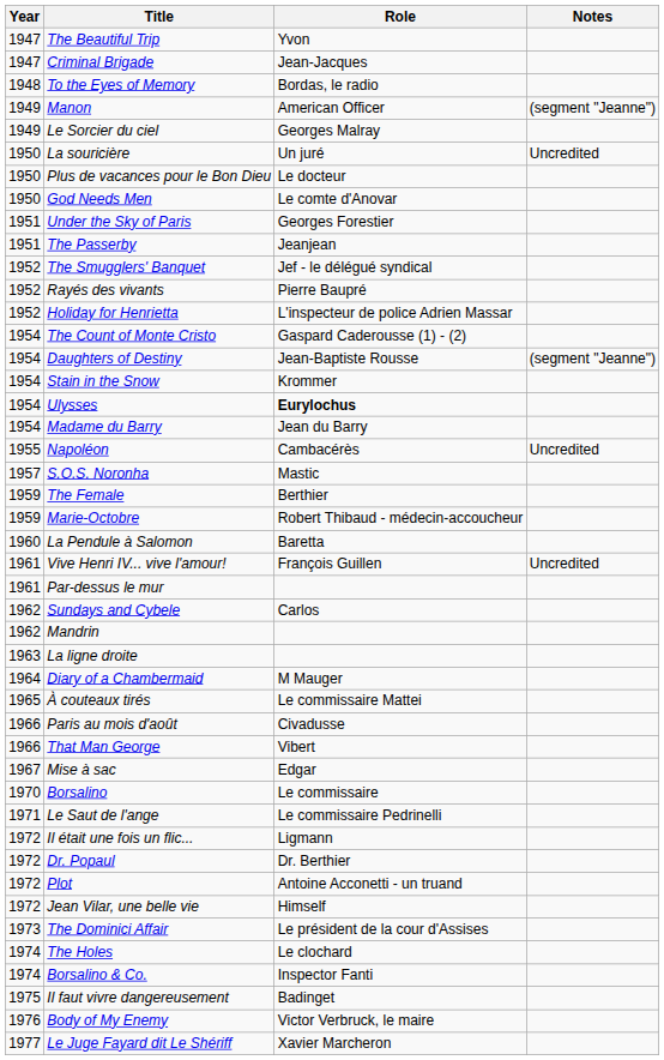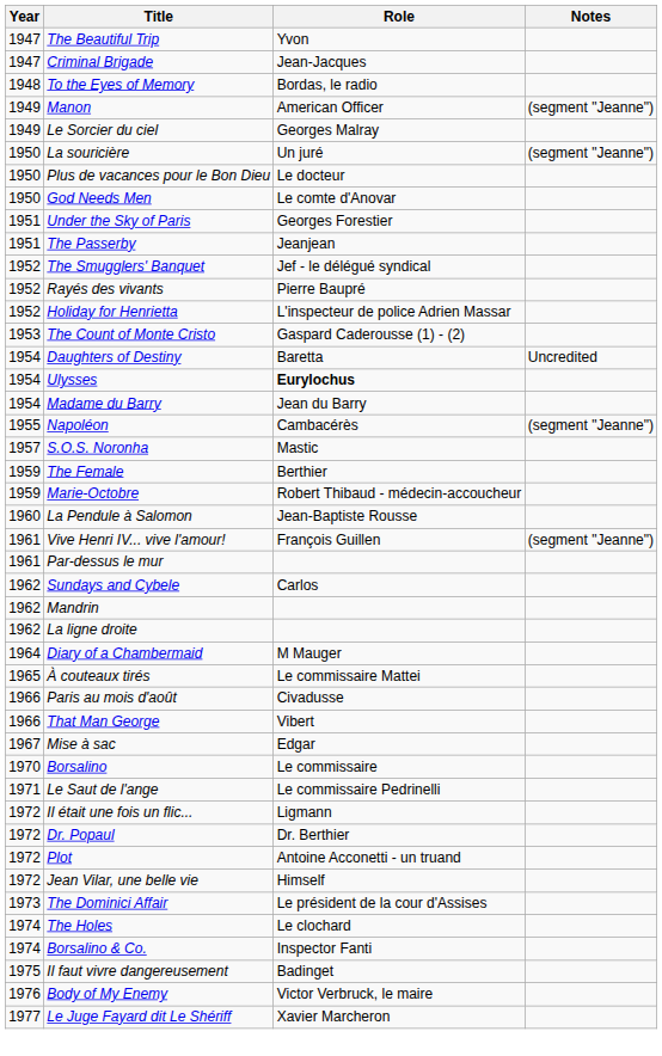La souricière | Notes: Uncredited -> (segment "Jeanne")
The Count of Monte Cristo | Year: 1954 -> 1953
Daughters of Destiny | Role: Jean-Baptiste Rousse -> Baretta
Daughters of Destiny | Notes: (segment "Jeanne") -> Uncredited
- row: 1954 | Stain in the Snow | Krommer
Napoléon | Notes: Uncredited -> (segment "Jeanne")
La Pendule à Salomon | Role: Baretta -> Jean-Baptiste Rousse
Vive Henri IV... vive l'amour! | Notes: Uncredited -> (segment "Jeanne")
La ligne droite | Year: 1963 -> 1962
